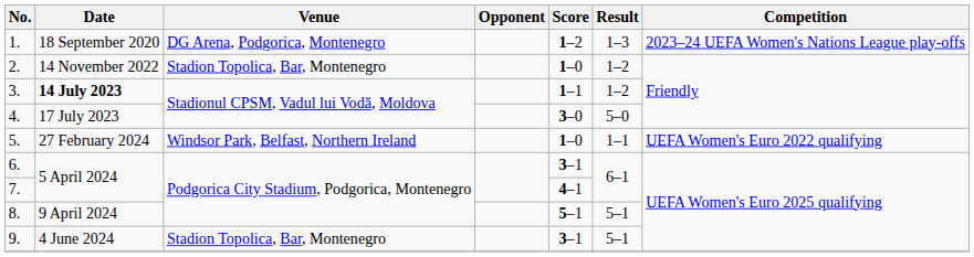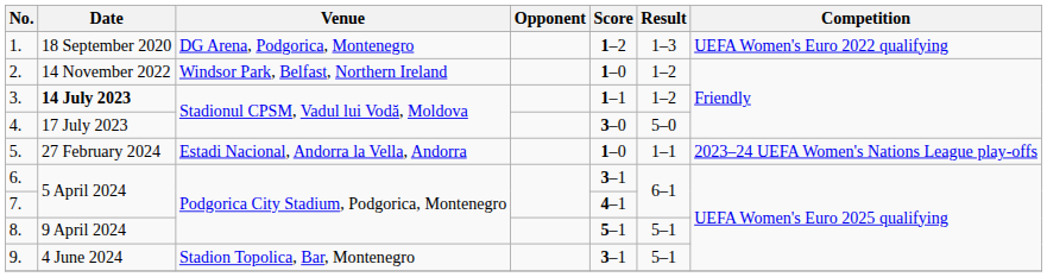1. | Competition: 2023–24 UEFA Women's Nations League play-offs -> UEFA Women's Euro 2022 qualifying
2. | Venue: Stadion Topolica, Bar, Montenegro -> Windsor Park, Belfast, Northern Ireland
5. | Venue: Windsor Park, Belfast, Northern Ireland -> Estadi Nacional, Andorra la Vella, Andorra
5. | Competition: UEFA Women's Euro 2022 qualifying -> 2023–24 UEFA Women's Nations League play-offs
